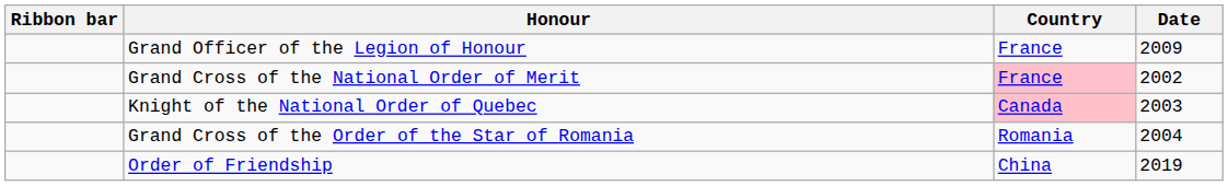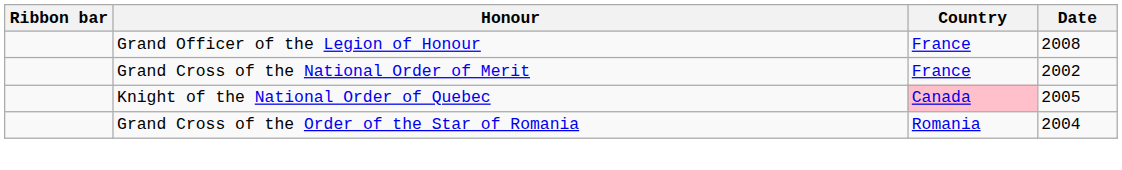Grand Officer of the Legion of Honour | Date: 2009 -> 2008
Grand Cross of the National Order of Merit | Country: pink background -> no background
Knight of the National Order of Quebec | Date: 2003 -> 2005
- row: Order of Friendship | China | 2019
